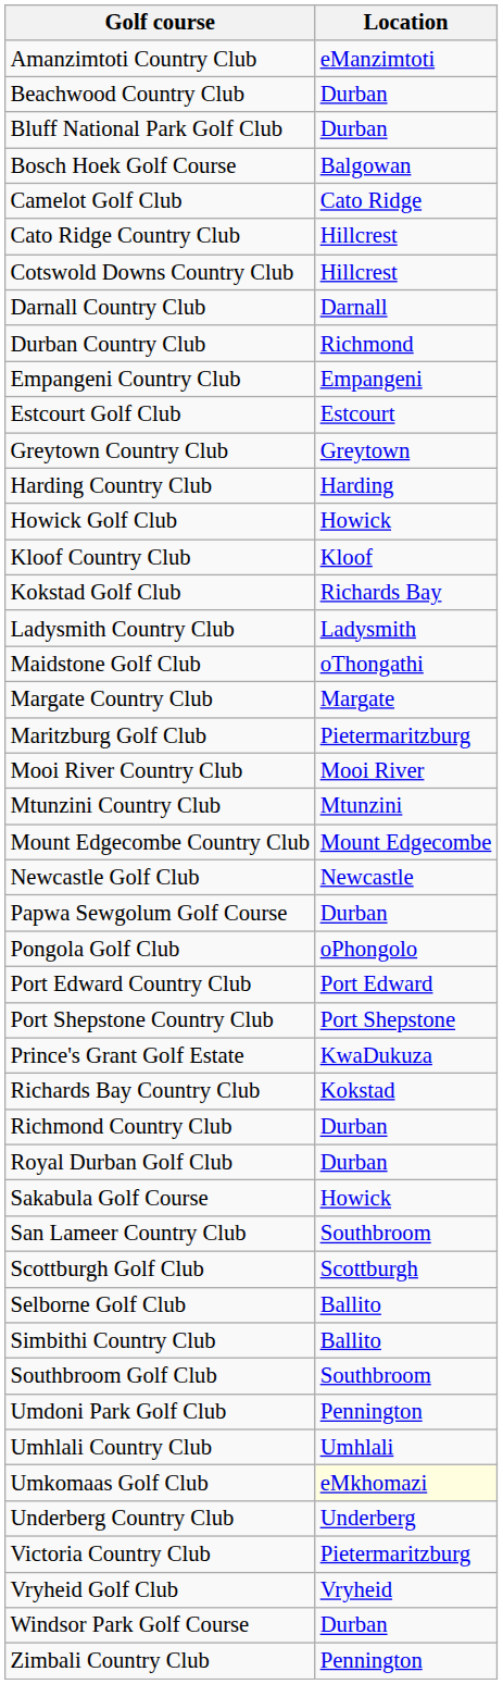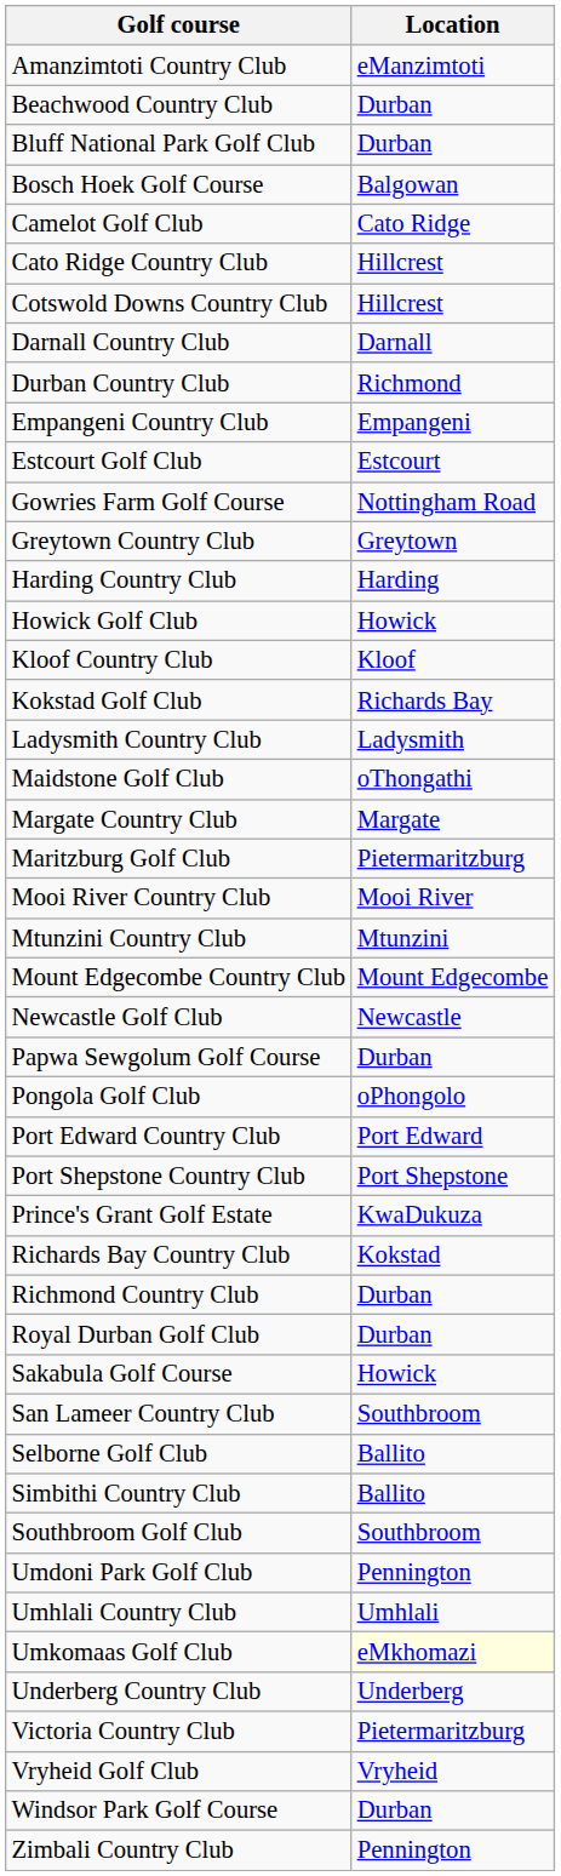+ row: Gowries Farm Golf Course | Nottingham Road
- row: Scottburgh Golf Club | Scottburgh
